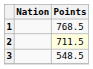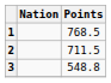2 | Points: lightyellow background -> no background
3 | Points: 548.5 -> 548.8
